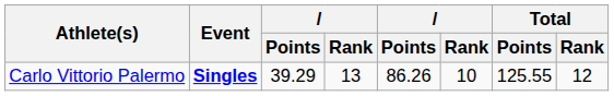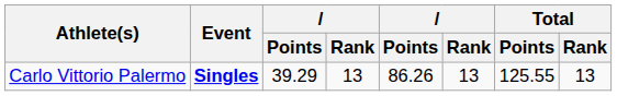Carlo Vittorio Palermo | column 6: 10 -> 13
Carlo Vittorio Palermo | Total / Rank: 12 -> 13
